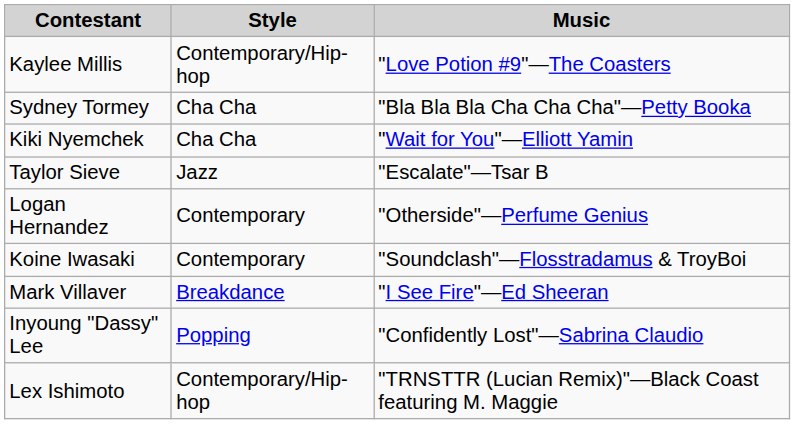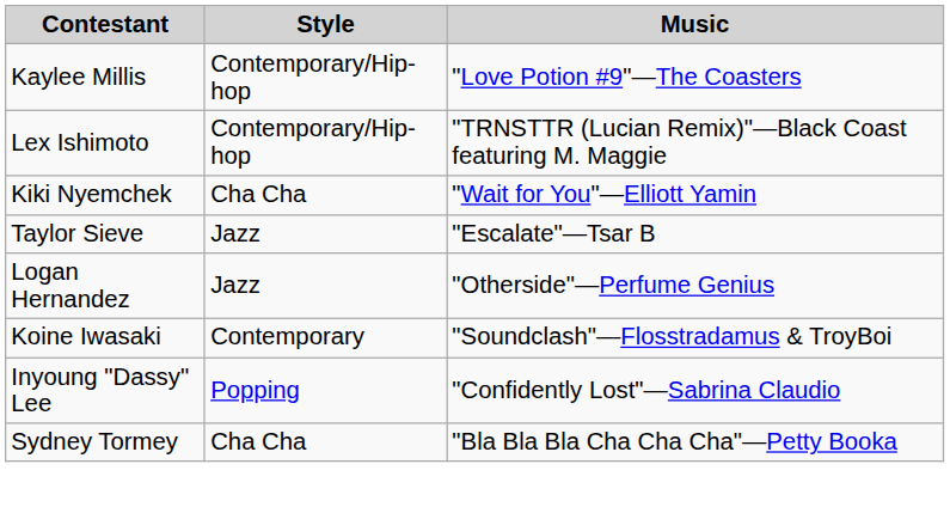rows swapped: Sydney Tormey <-> Lex Ishimoto
Logan Hernandez | Style: Contemporary -> Jazz
- row: Mark Villaver | Breakdance | "I See Fire"—Ed Sheeran
